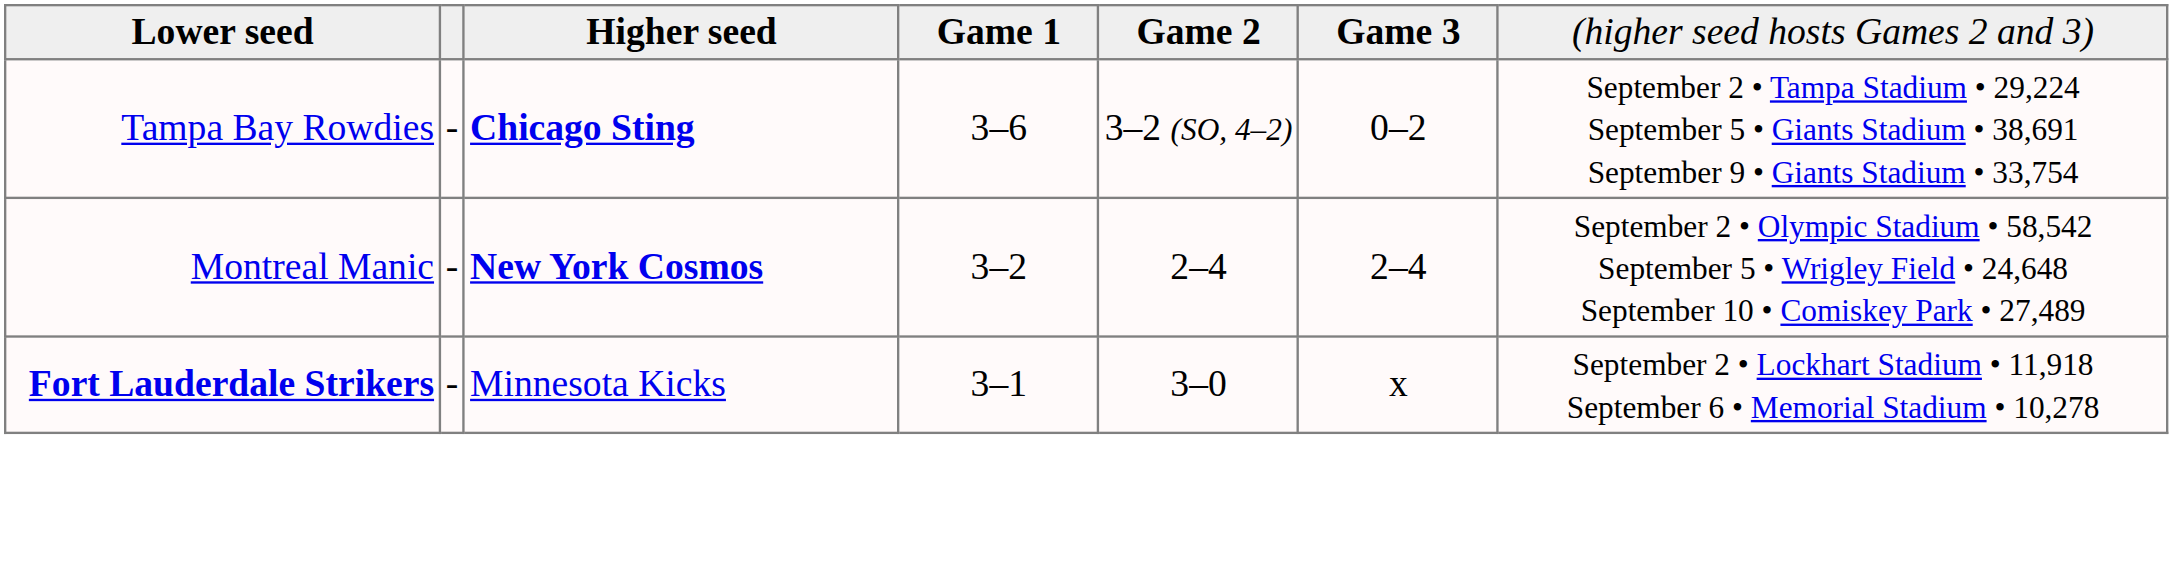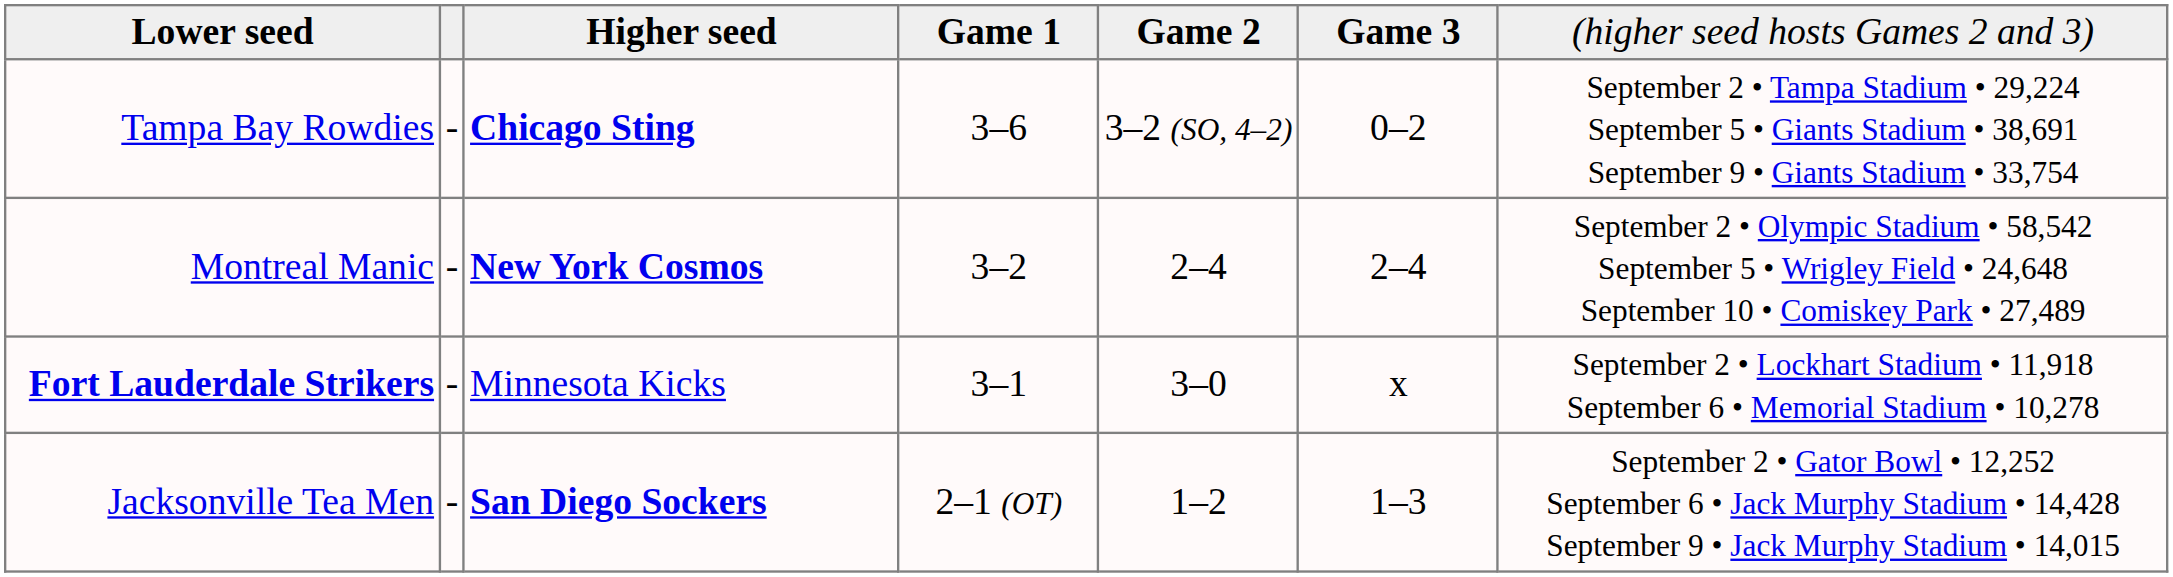+ row: Jacksonville Tea Men | - | San Diego Sockers | 2–1 (OT) | 1–2 | 1–3 | September 2 • Gator Bowl • 12,252 September 6 • Jack Murphy Stadium • 14,428 September 9 • Jack Murphy Stadium • 14,015
